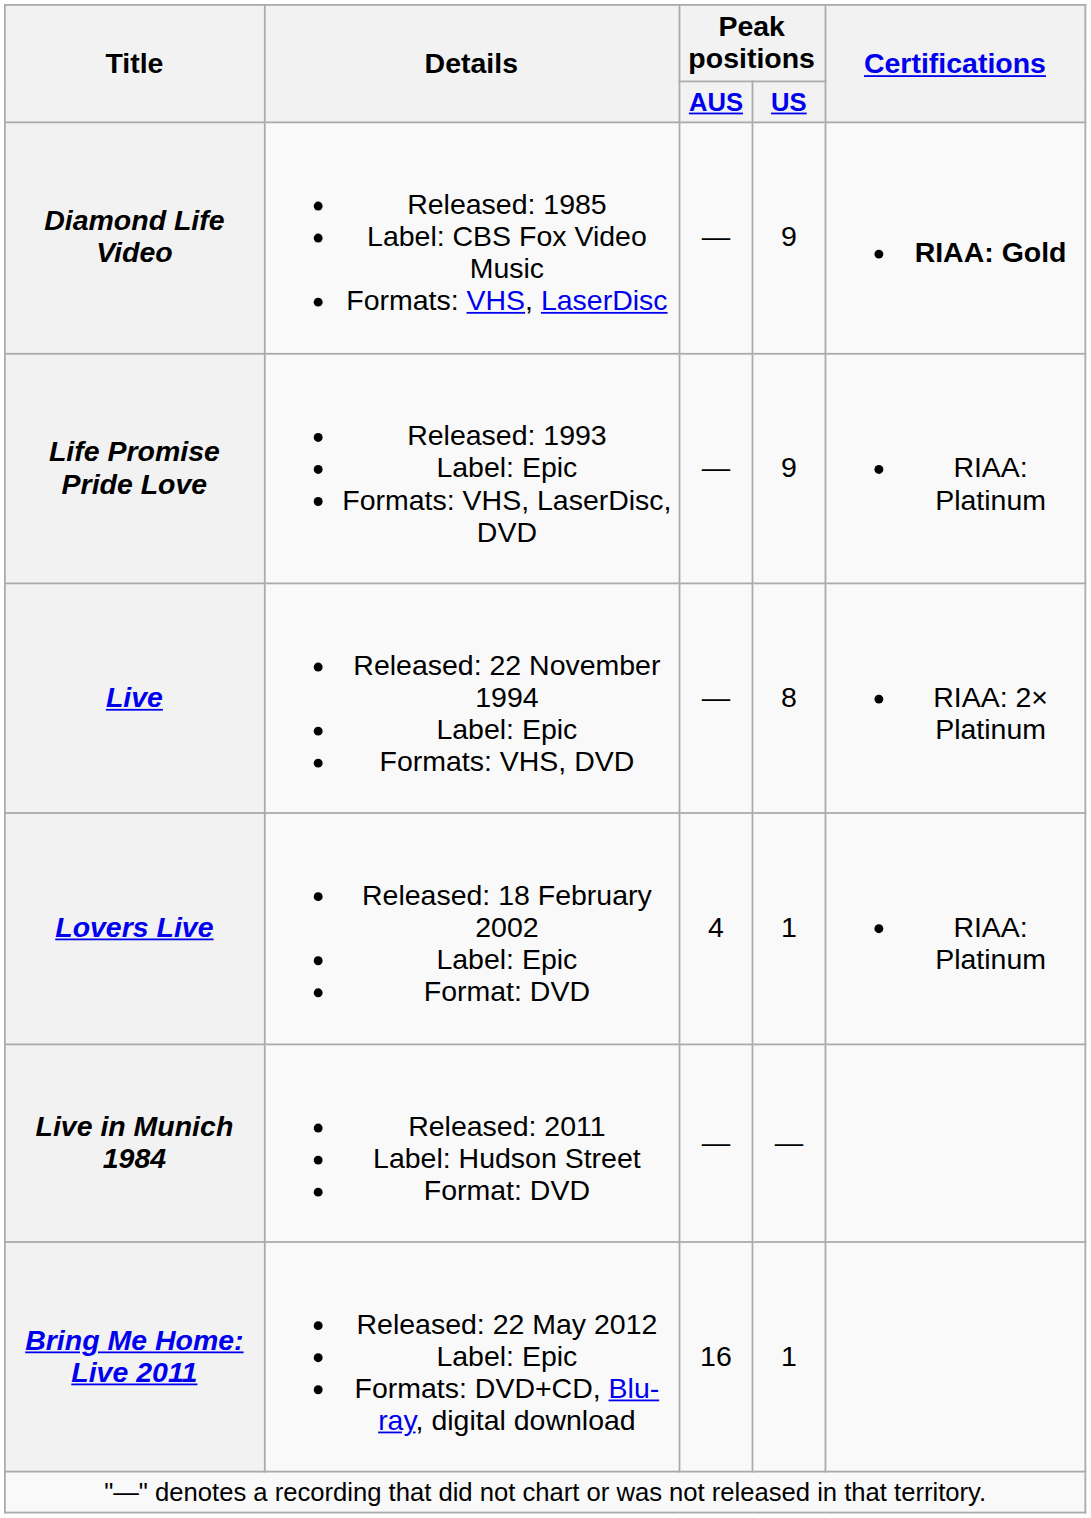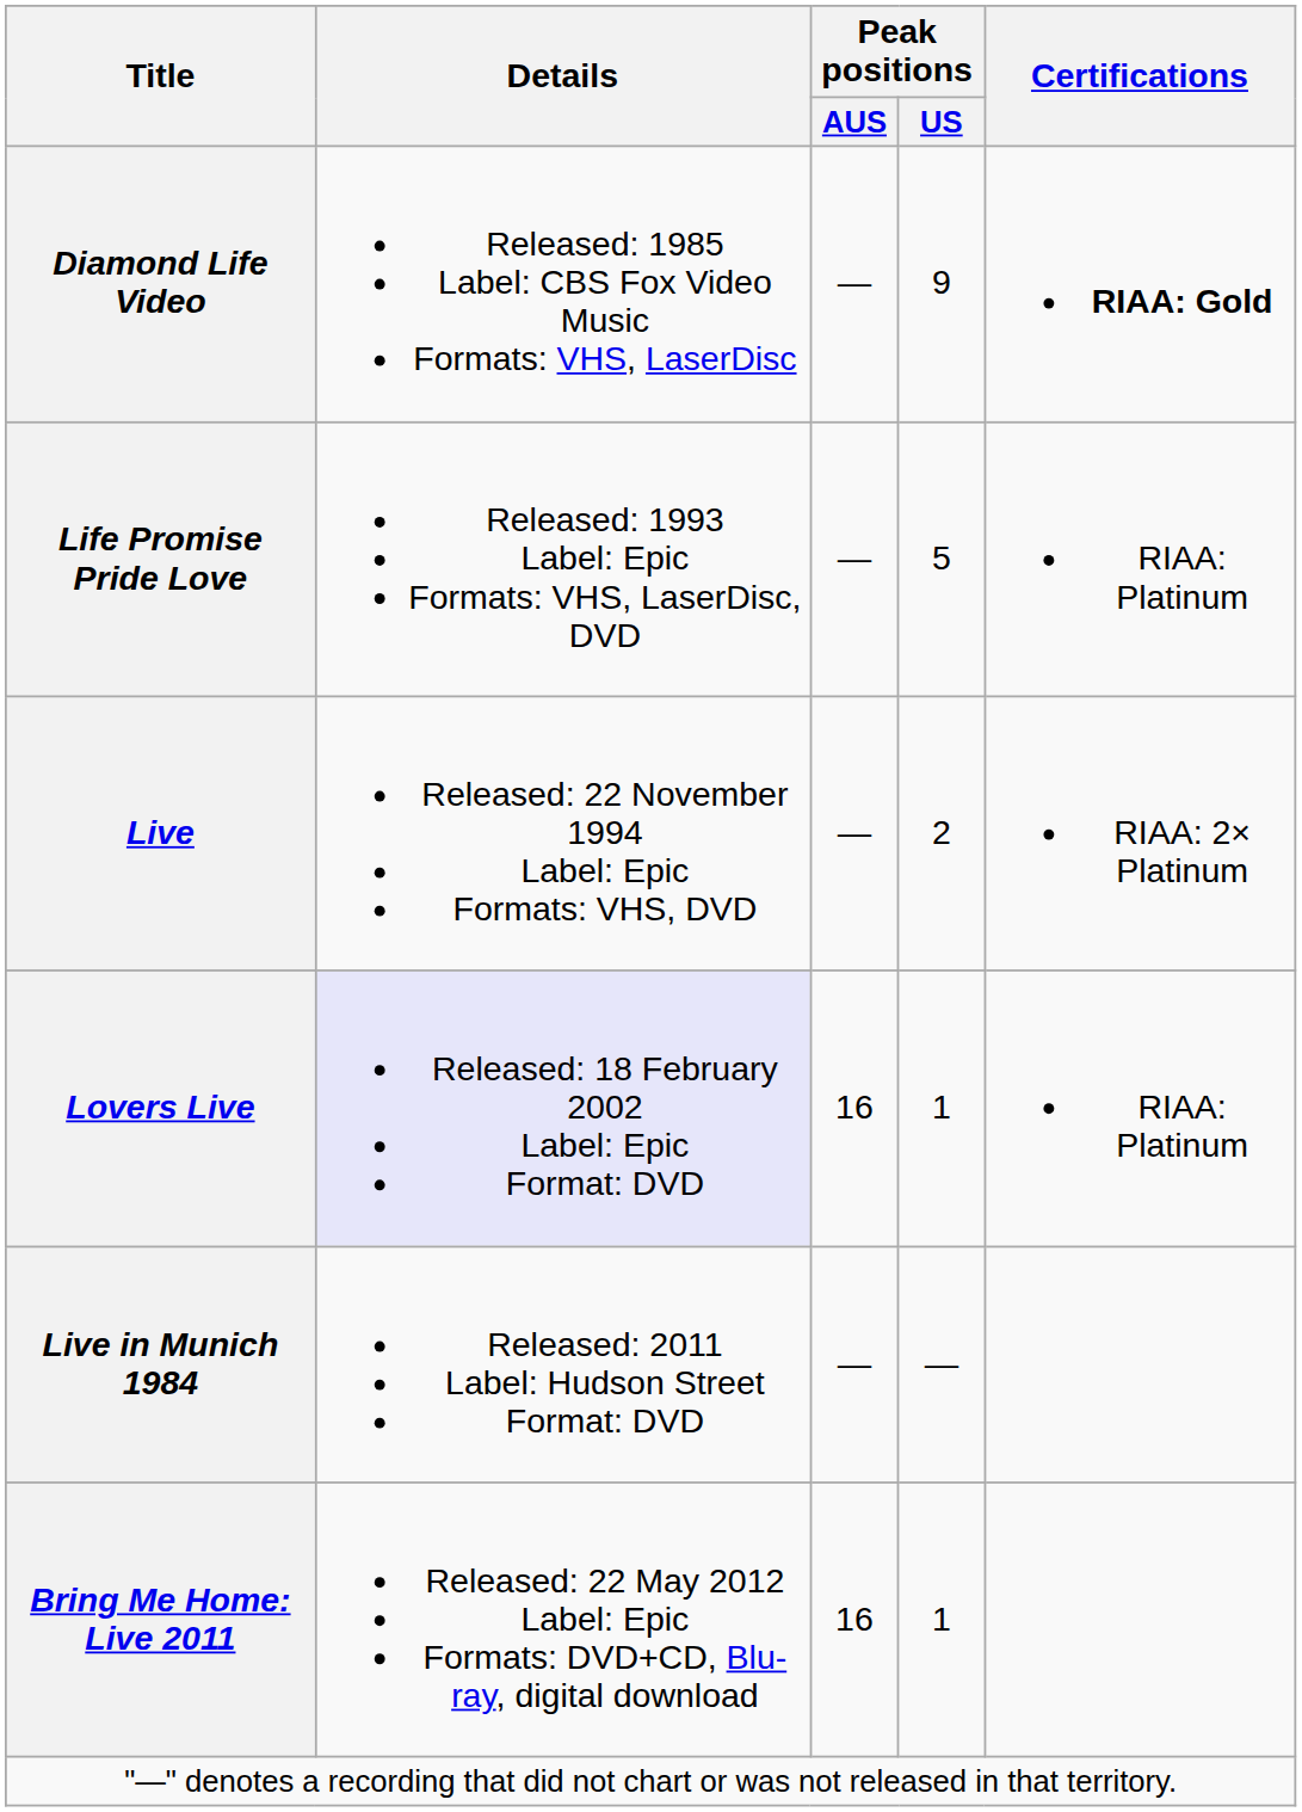Life Promise Pride Love | Peak positions / US: 9 -> 5
Live | Peak positions / US: 8 -> 2
Lovers Live | Details: no background -> lavender background
Lovers Live | Peak positions / AUS: 4 -> 16
